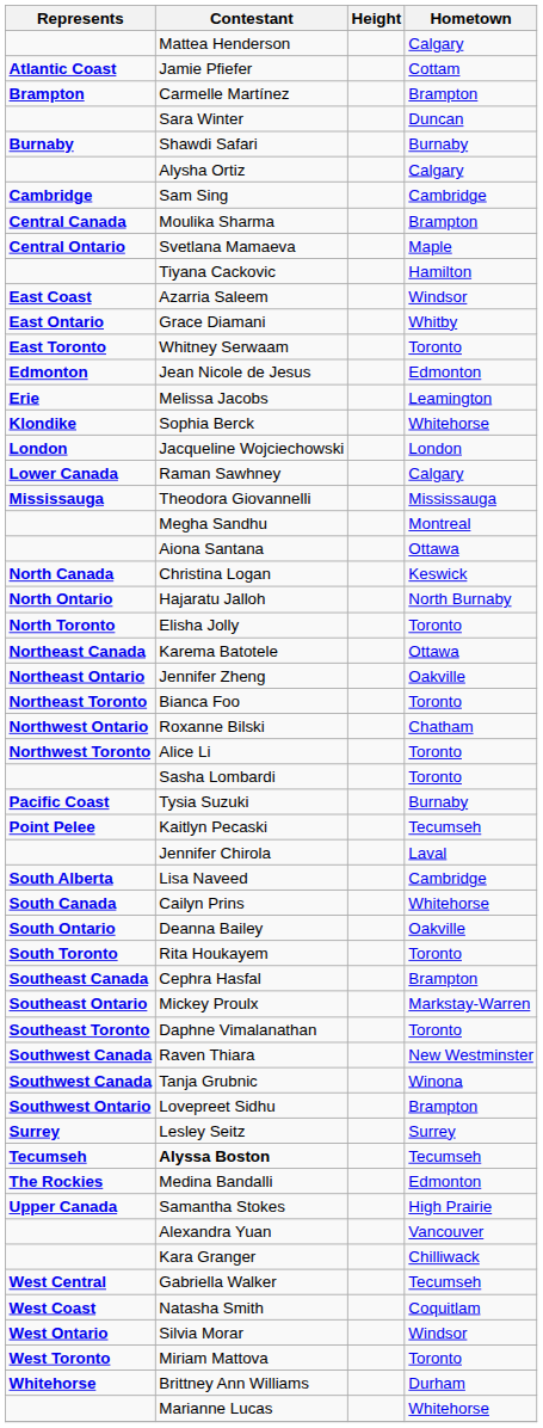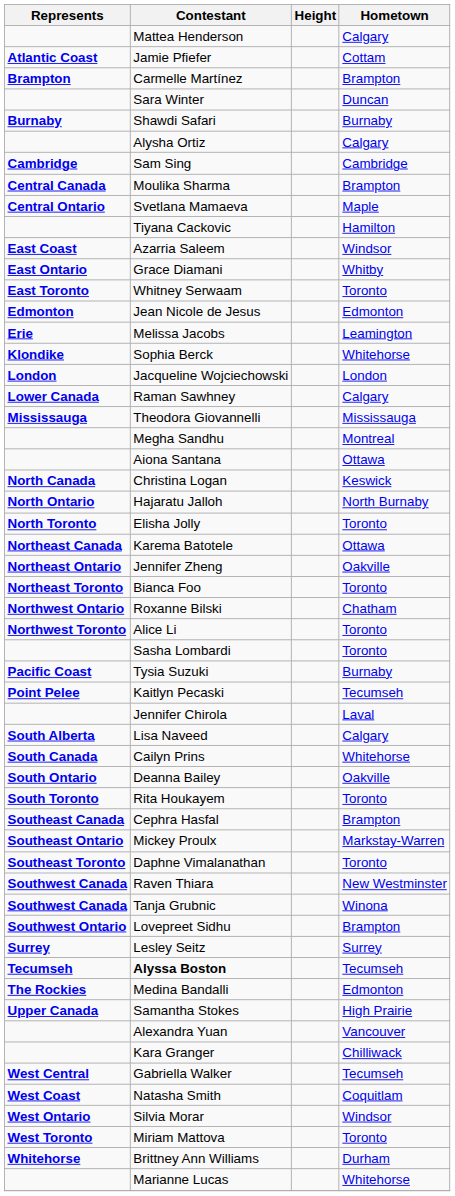Lisa Naveed | Hometown: Cambridge -> Calgary
